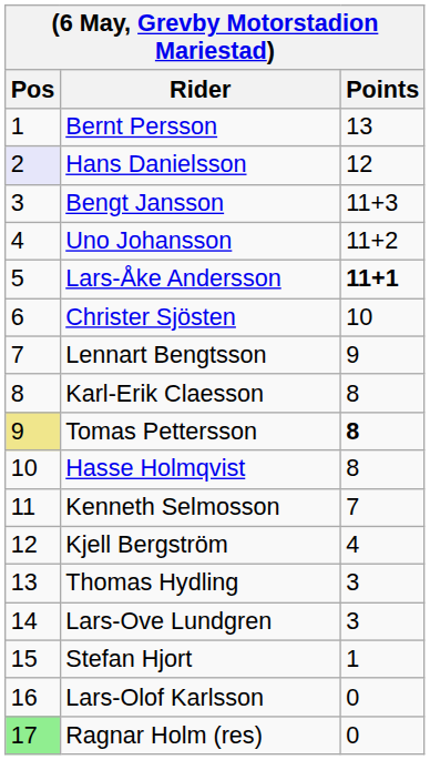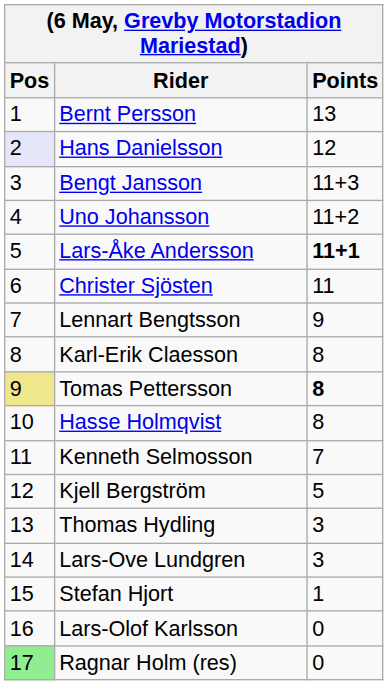Christer Sjösten | Points: 10 -> 11
Kjell Bergström | Points: 4 -> 5
